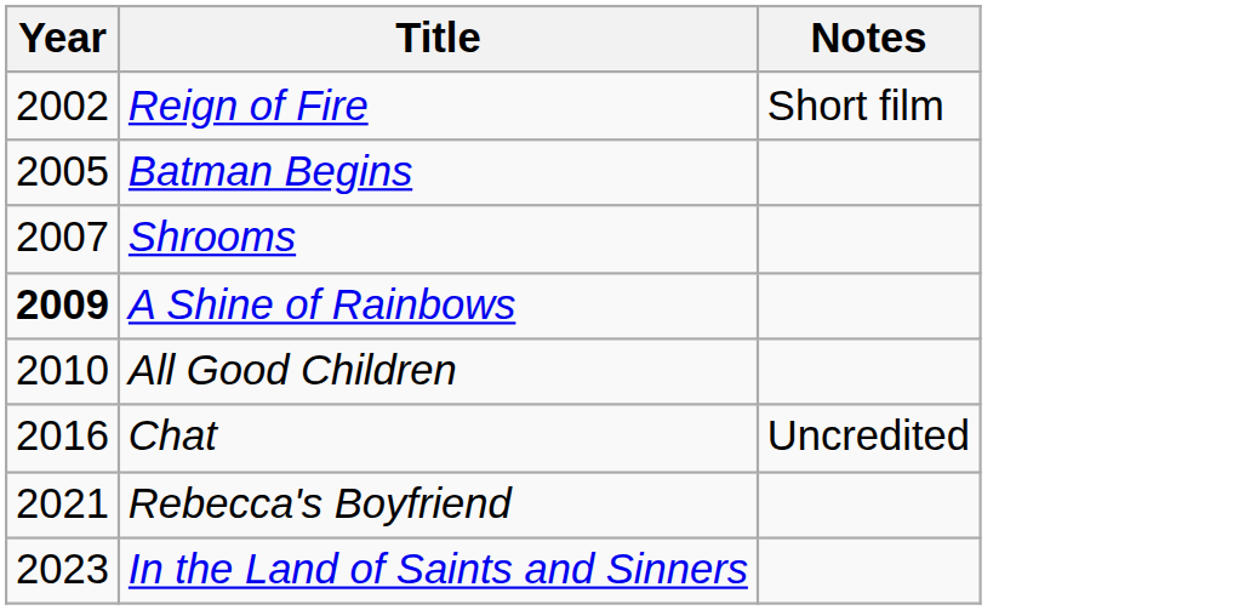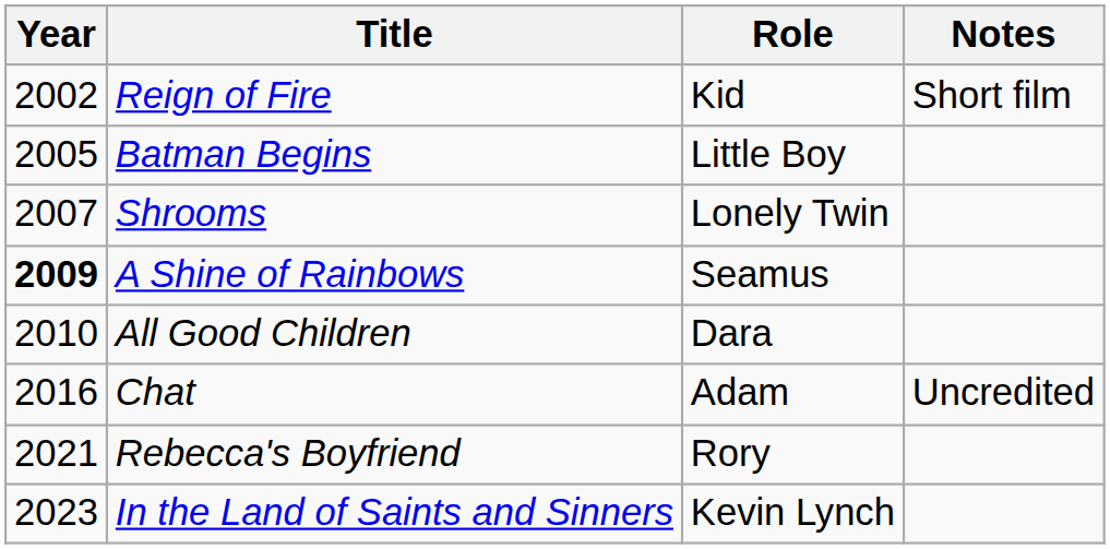+ column: Role | Kid | Little Boy | Lonely Twin | Seamus | Dara | Adam | Rory | Kevin Lynch
